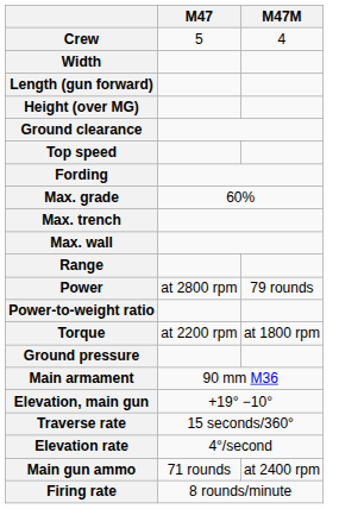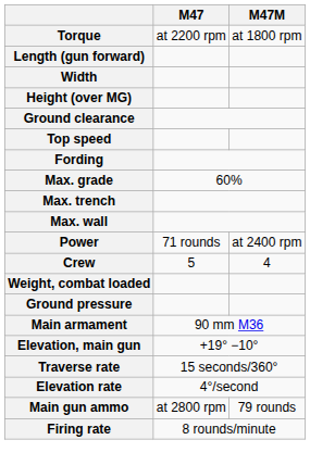rows swapped: Crew <-> Torque
rows swapped: Length (gun forward) <-> Width
- row: Range
Power | M47: at 2800 rpm -> 71 rounds
Power | M47M: 79 rounds -> at 2400 rpm
- row: Power-to-weight ratio
+ row: Weight, combat loaded
Main gun ammo | M47: 71 rounds -> at 2800 rpm
Main gun ammo | M47M: at 2400 rpm -> 79 rounds
